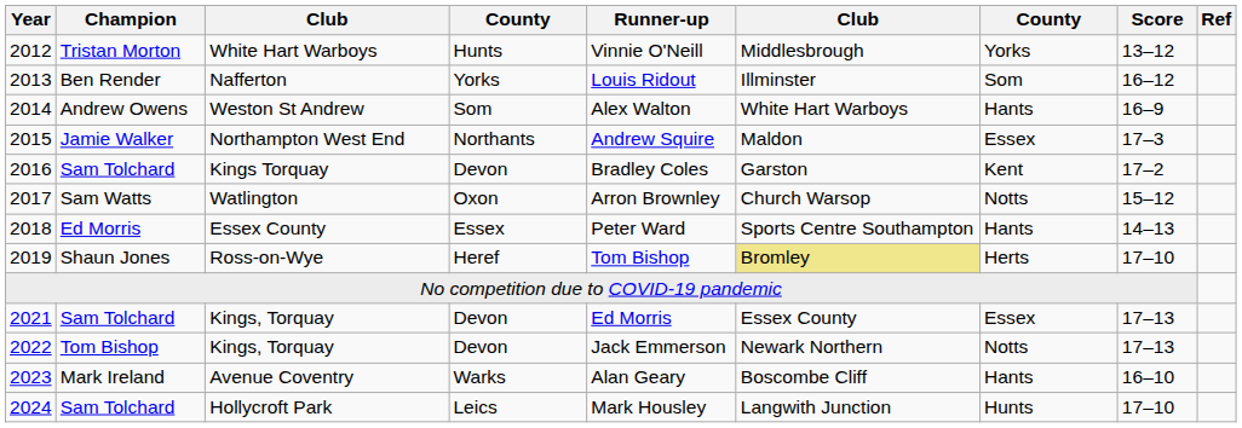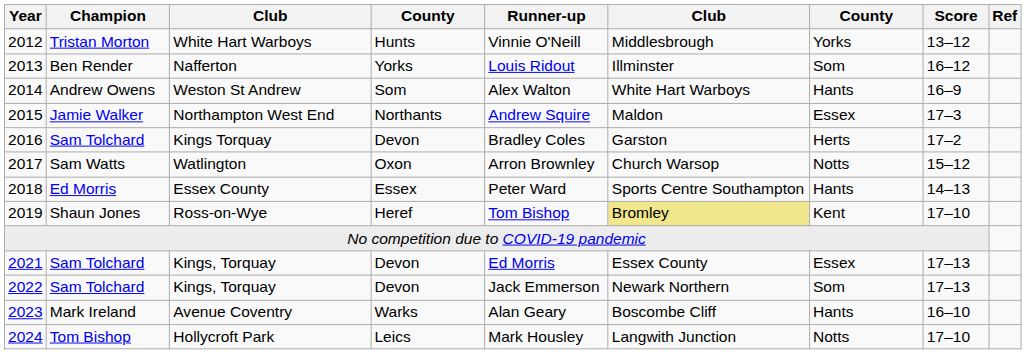Kings Torquay | column 7: Kent -> Herts
Ross-on-Wye | column 7: Herts -> Kent
2022 / Kings, Torquay | Champion: Tom Bishop -> Sam Tolchard
2022 / Kings, Torquay | column 7: Notts -> Som
Hollycroft Park | Champion: Sam Tolchard -> Tom Bishop
Hollycroft Park | column 7: Hunts -> Notts
